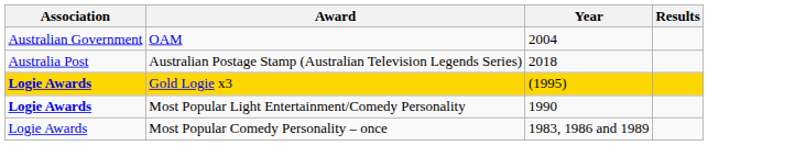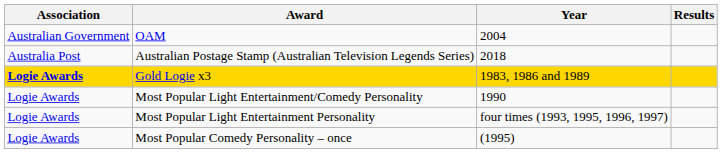Gold Logie x3 | Year: (1995) -> 1983, 1986 and 1989
Most Popular Light Entertainment/Comedy Personality | Association: bold -> normal
+ row: Logie Awards | Most Popular Light Entertainment Personality | four times (1993, 1995, 1996, 1997)
Most Popular Comedy Personality – once | Year: 1983, 1986 and 1989 -> (1995)
